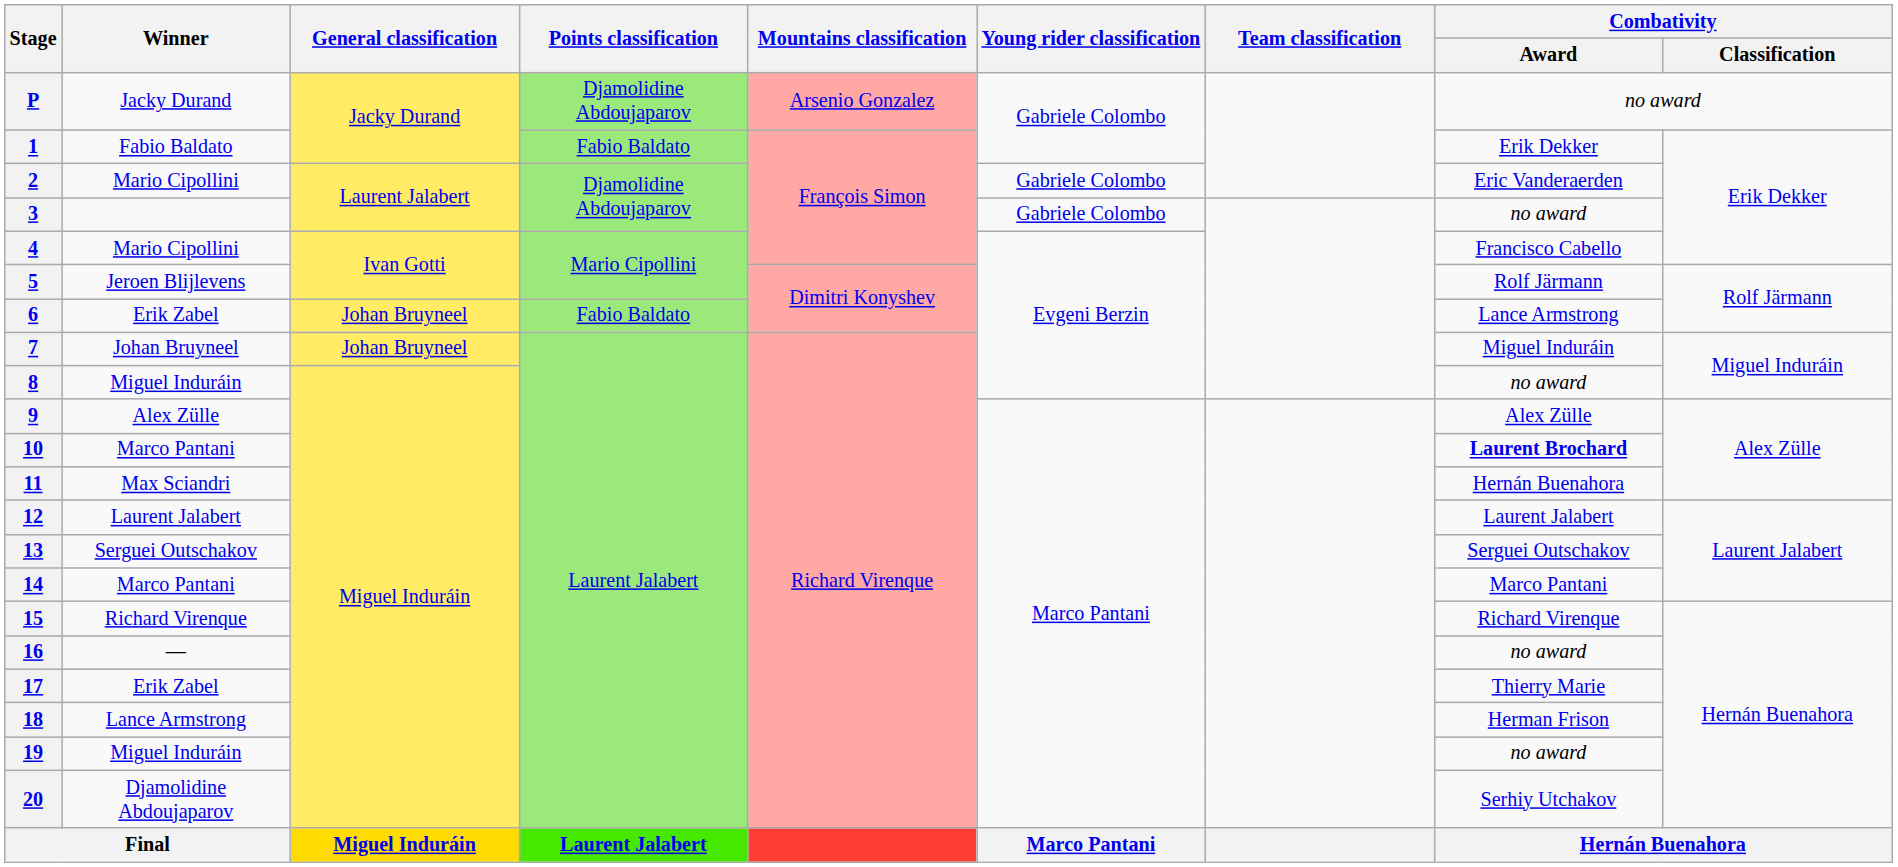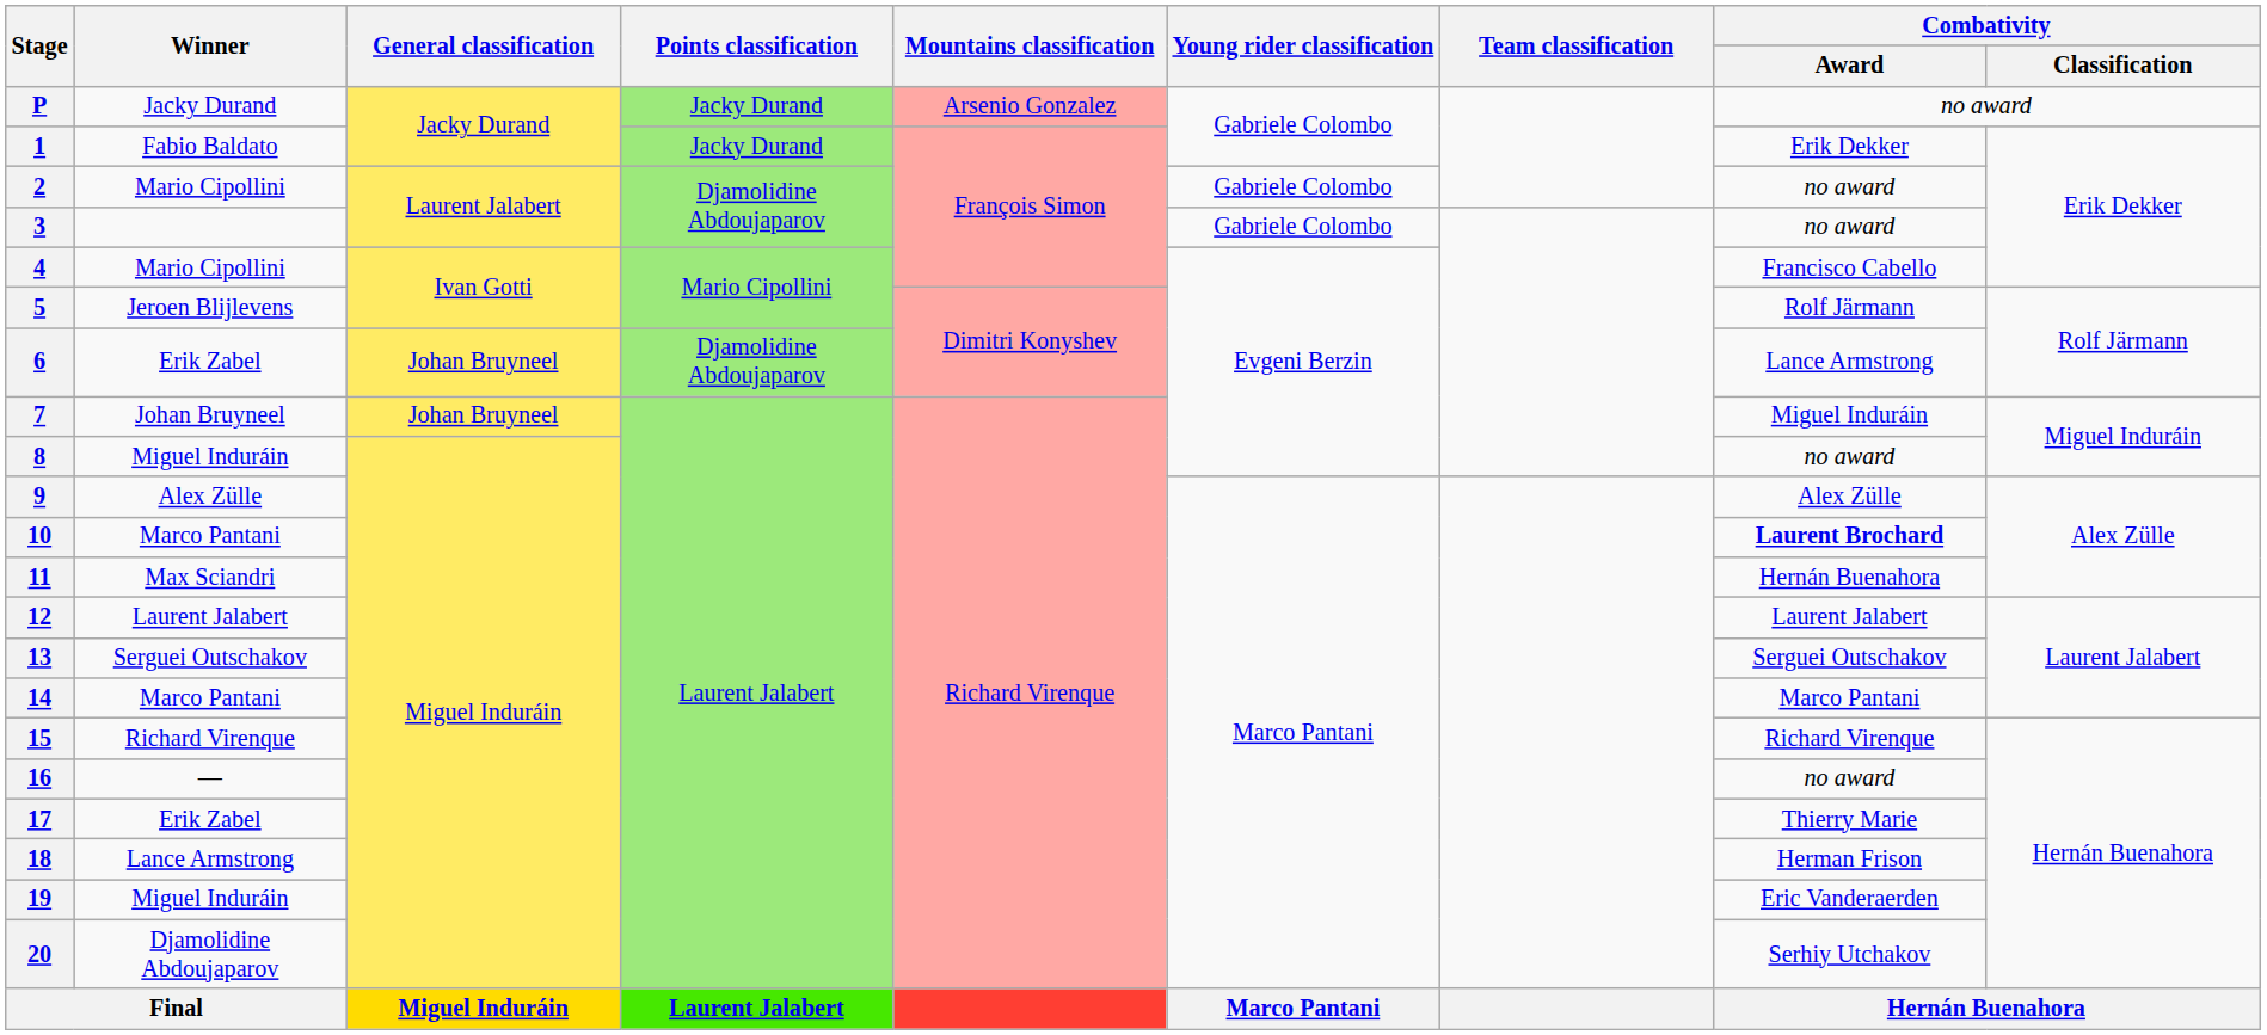P | Points classification: Djamolidine Abdoujaparov -> Jacky Durand
1 | Points classification: Fabio Baldato -> Jacky Durand
2 | Combativity / Award: Eric Vanderaerden -> no award
6 | Points classification: Fabio Baldato -> Djamolidine Abdoujaparov
19 | Combativity / Award: no award -> Eric Vanderaerden
